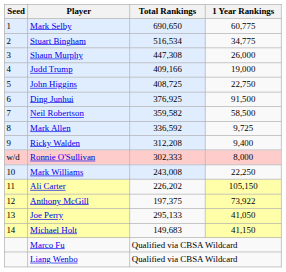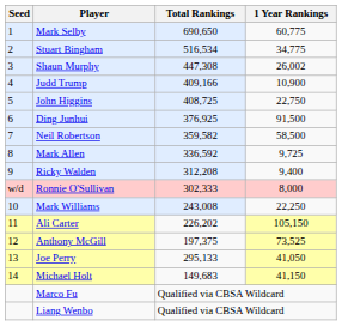Shaun Murphy | 1 Year Rankings: 26,000 -> 26,002
Judd Trump | 1 Year Rankings: 19,000 -> 10,900
Anthony McGill | 1 Year Rankings: 73,922 -> 73,525
